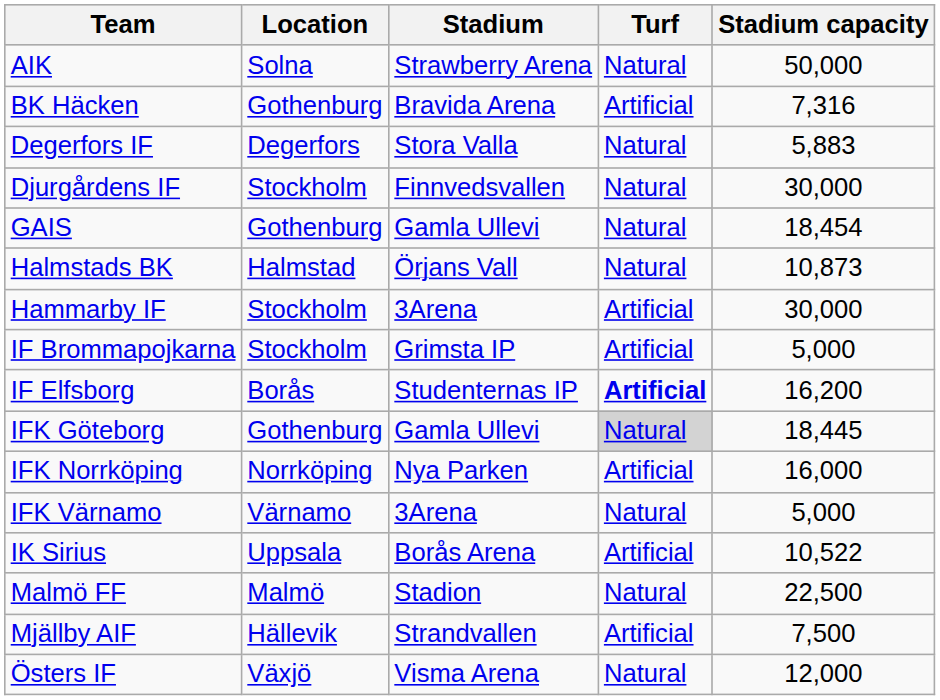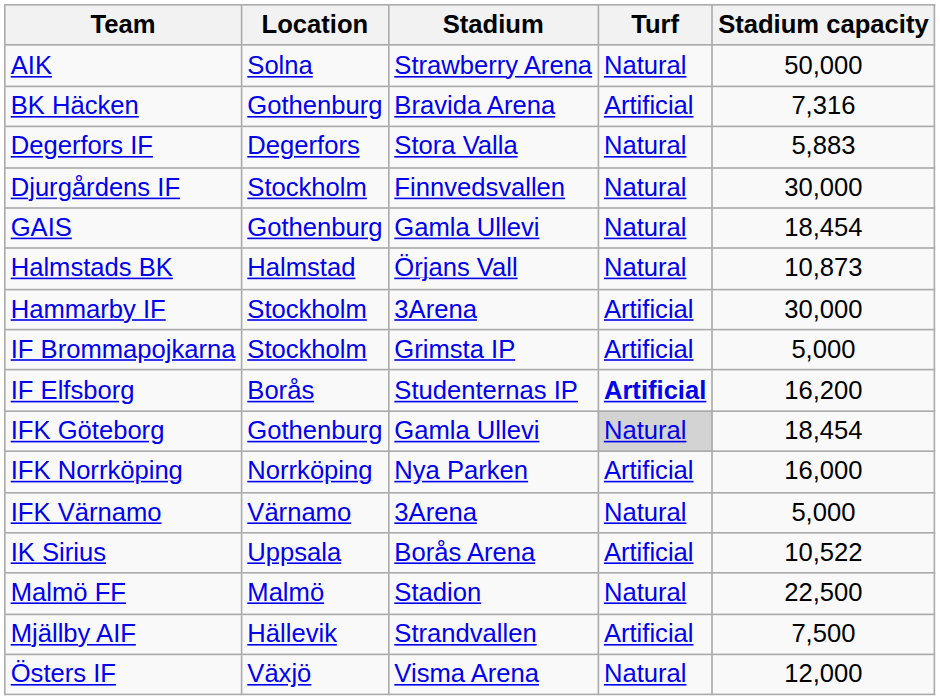IFK Göteborg | Stadium capacity: 18,445 -> 18,454
